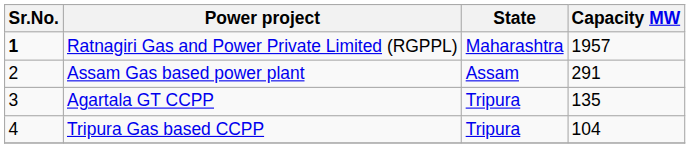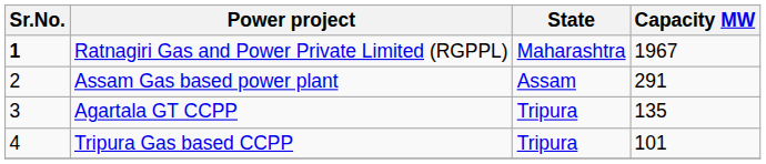Ratnagiri Gas and Power Private Limited (RGPPL) | Capacity MW: 1957 -> 1967
Tripura Gas based CCPP | Capacity MW: 104 -> 101
